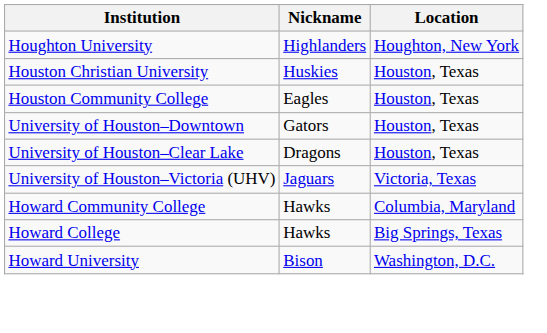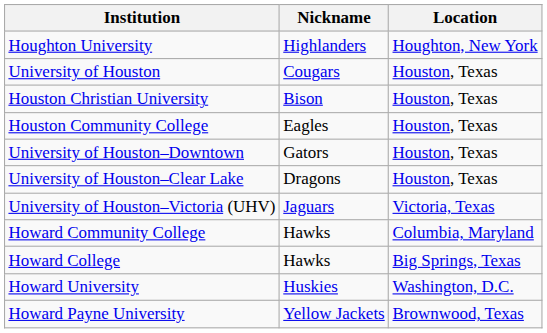+ row: University of Houston | Cougars | Houston, Texas
Houston Christian University | Nickname: Huskies -> Bison
Howard University | Nickname: Bison -> Huskies
+ row: Howard Payne University | Yellow Jackets | Brownwood, Texas
